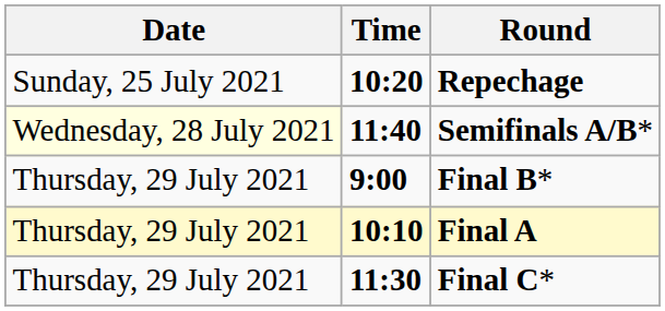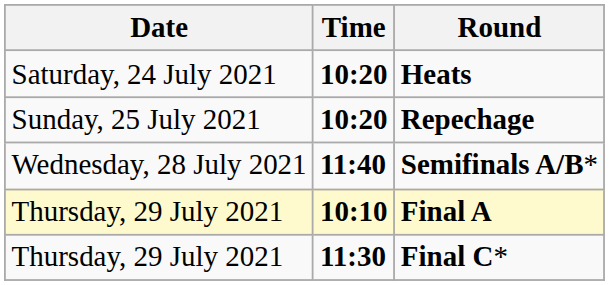+ row: Saturday, 24 July 2021 | 10:20 | Heats
Semifinals A/B* | Date: lightyellow background -> no background
- row: Thursday, 29 July 2021 | 9:00 | Final B*
